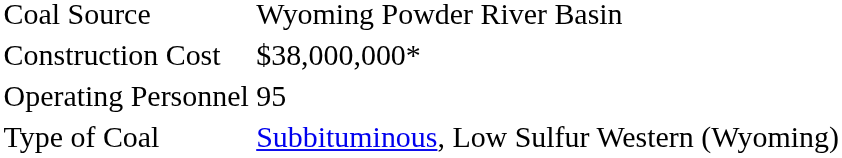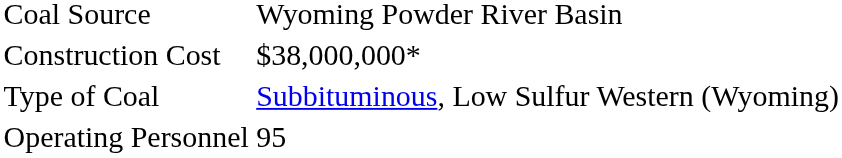rows swapped: Type of Coal <-> Operating Personnel
